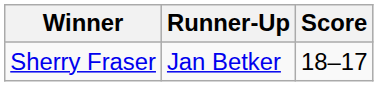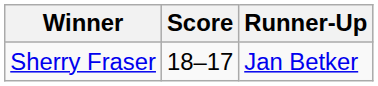columns swapped: Runner-Up <-> Score
